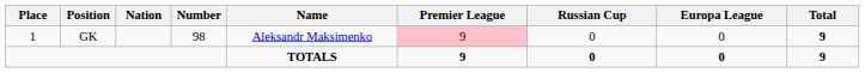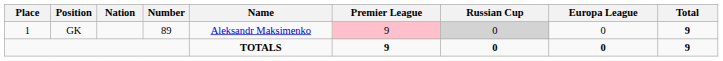GK | Number: 98 -> 89
GK | Russian Cup: no background -> lightgrey background
